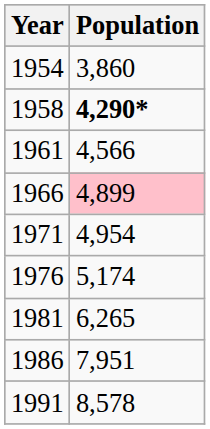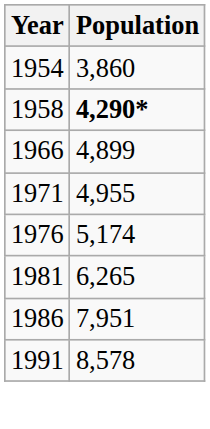- row: 1961 | 4,566
1966 | Population: pink background -> no background
1971 | Population: 4,954 -> 4,955
